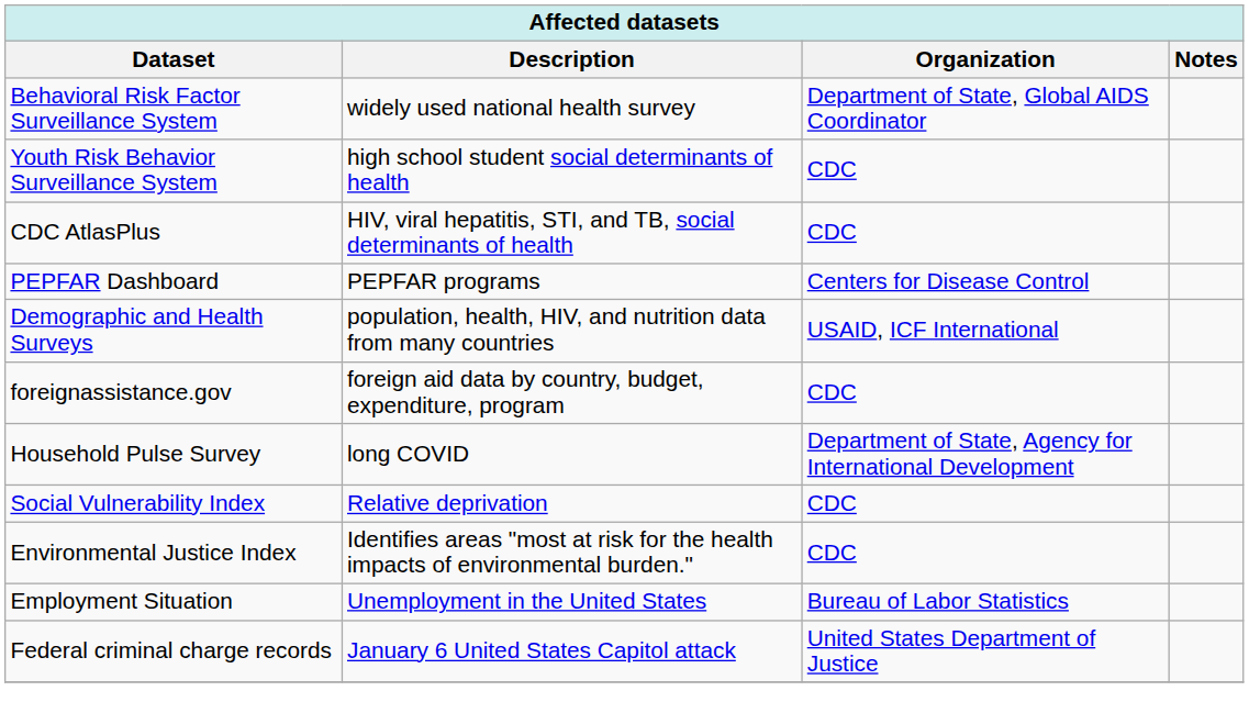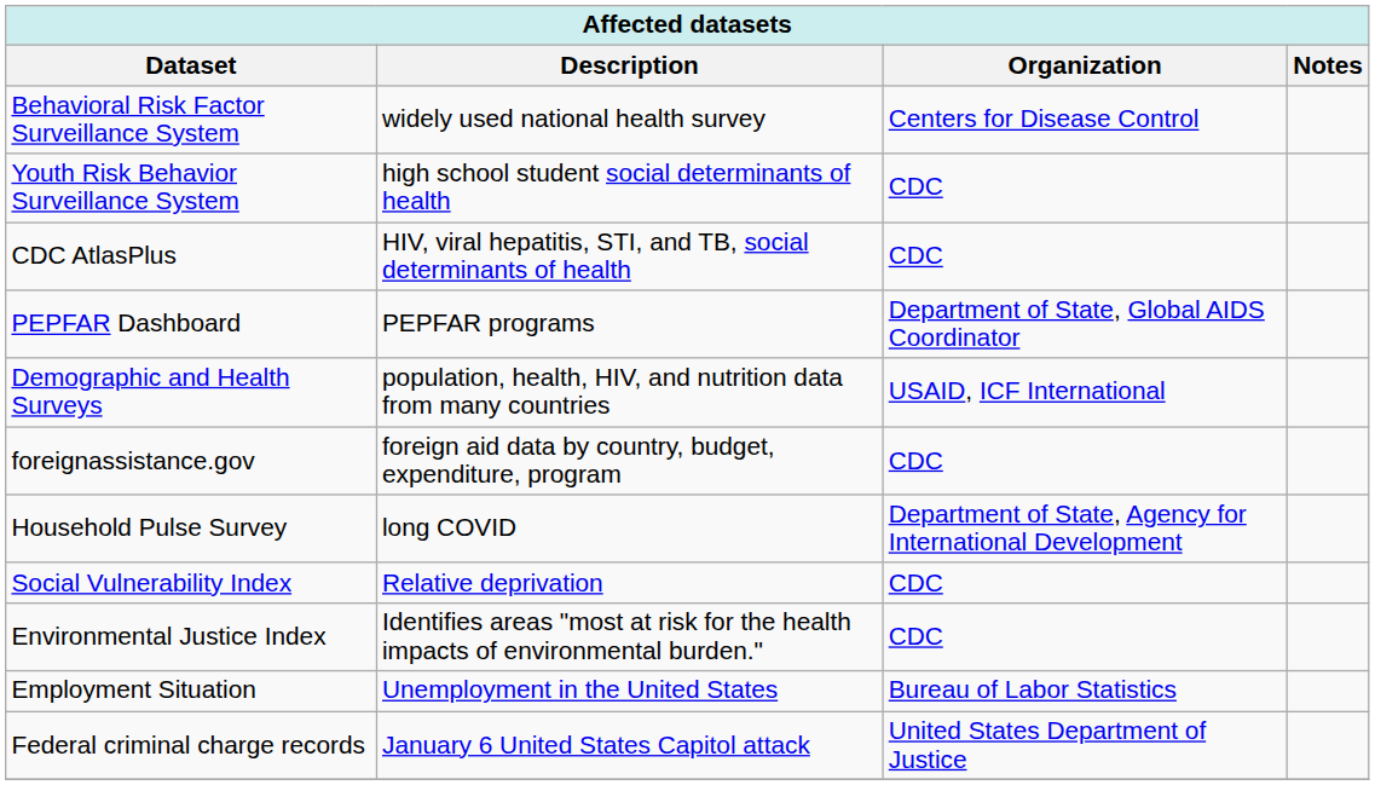Behavioral Risk Factor Surveillance System | Organization: Department of State, Global AIDS Coordinator -> Centers for Disease Control
PEPFAR Dashboard | Organization: Centers for Disease Control -> Department of State, Global AIDS Coordinator
